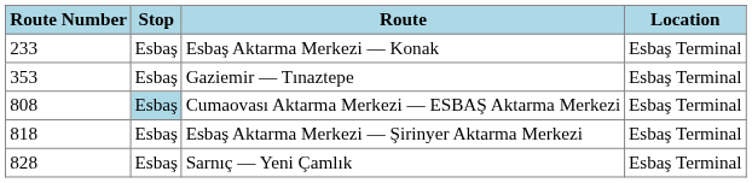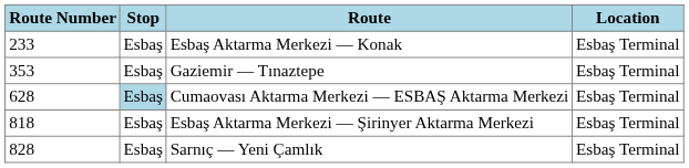Cumaovası Aktarma Merkezi — ESBAŞ Aktarma Merkezi | Route Number: 808 -> 628
